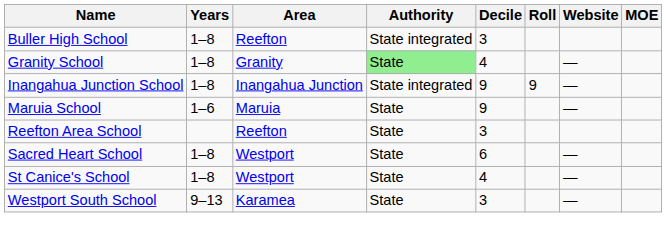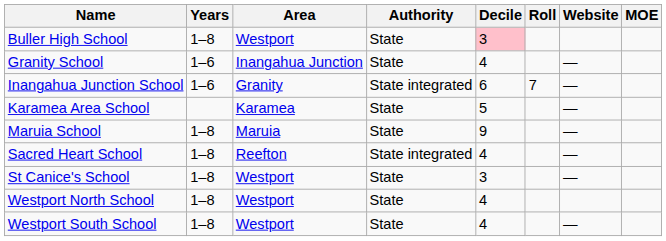Buller High School | Area: Reefton -> Westport
Buller High School | Authority: State integrated -> State
Buller High School | Decile: no background -> pink background
Granity School | Years: 1–8 -> 1–6
Granity School | Area: Granity -> Inangahua Junction
Granity School | Authority: lightgreen background -> no background
Inangahua Junction School | Years: 1–8 -> 1–6
Inangahua Junction School | Area: Inangahua Junction -> Granity
Inangahua Junction School | Decile: 9 -> 6
Inangahua Junction School | Roll: 9 -> 7
+ row: Karamea Area School | Karamea | State | 5 | —
Maruia School | Years: 1–6 -> 1–8
- row: Reefton Area School | Reefton | State | 3
Sacred Heart School | Area: Westport -> Reefton
Sacred Heart School | Authority: State -> State integrated
Sacred Heart School | Decile: 6 -> 4
St Canice's School | Decile: 4 -> 3
+ row: Westport North School | 1–8 | Westport | State | 4
Westport South School | Years: 9–13 -> 1–8
Westport South School | Area: Karamea -> Westport
Westport South School | Decile: 3 -> 4
